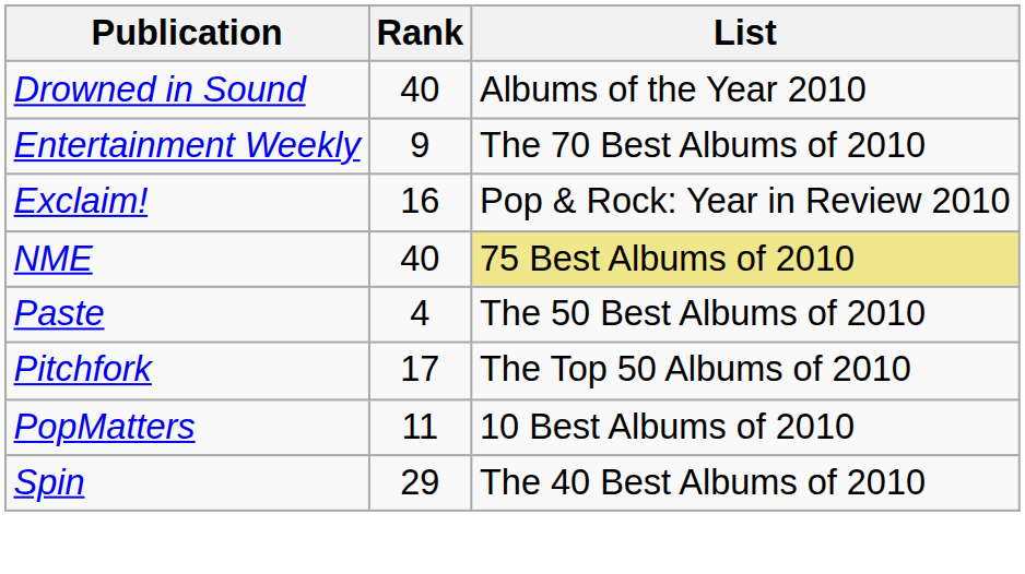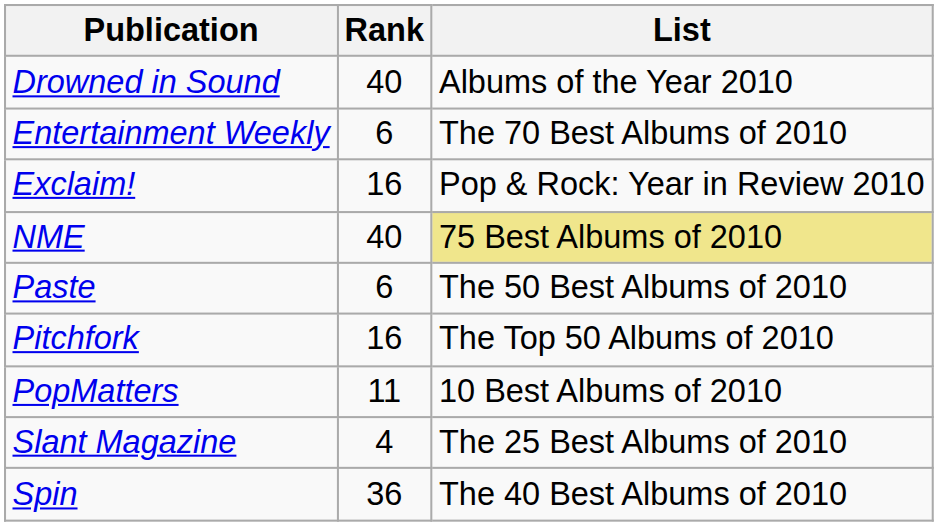Entertainment Weekly | Rank: 9 -> 6
Paste | Rank: 4 -> 6
Pitchfork | Rank: 17 -> 16
+ row: Slant Magazine | 4 | The 25 Best Albums of 2010
Spin | Rank: 29 -> 36
